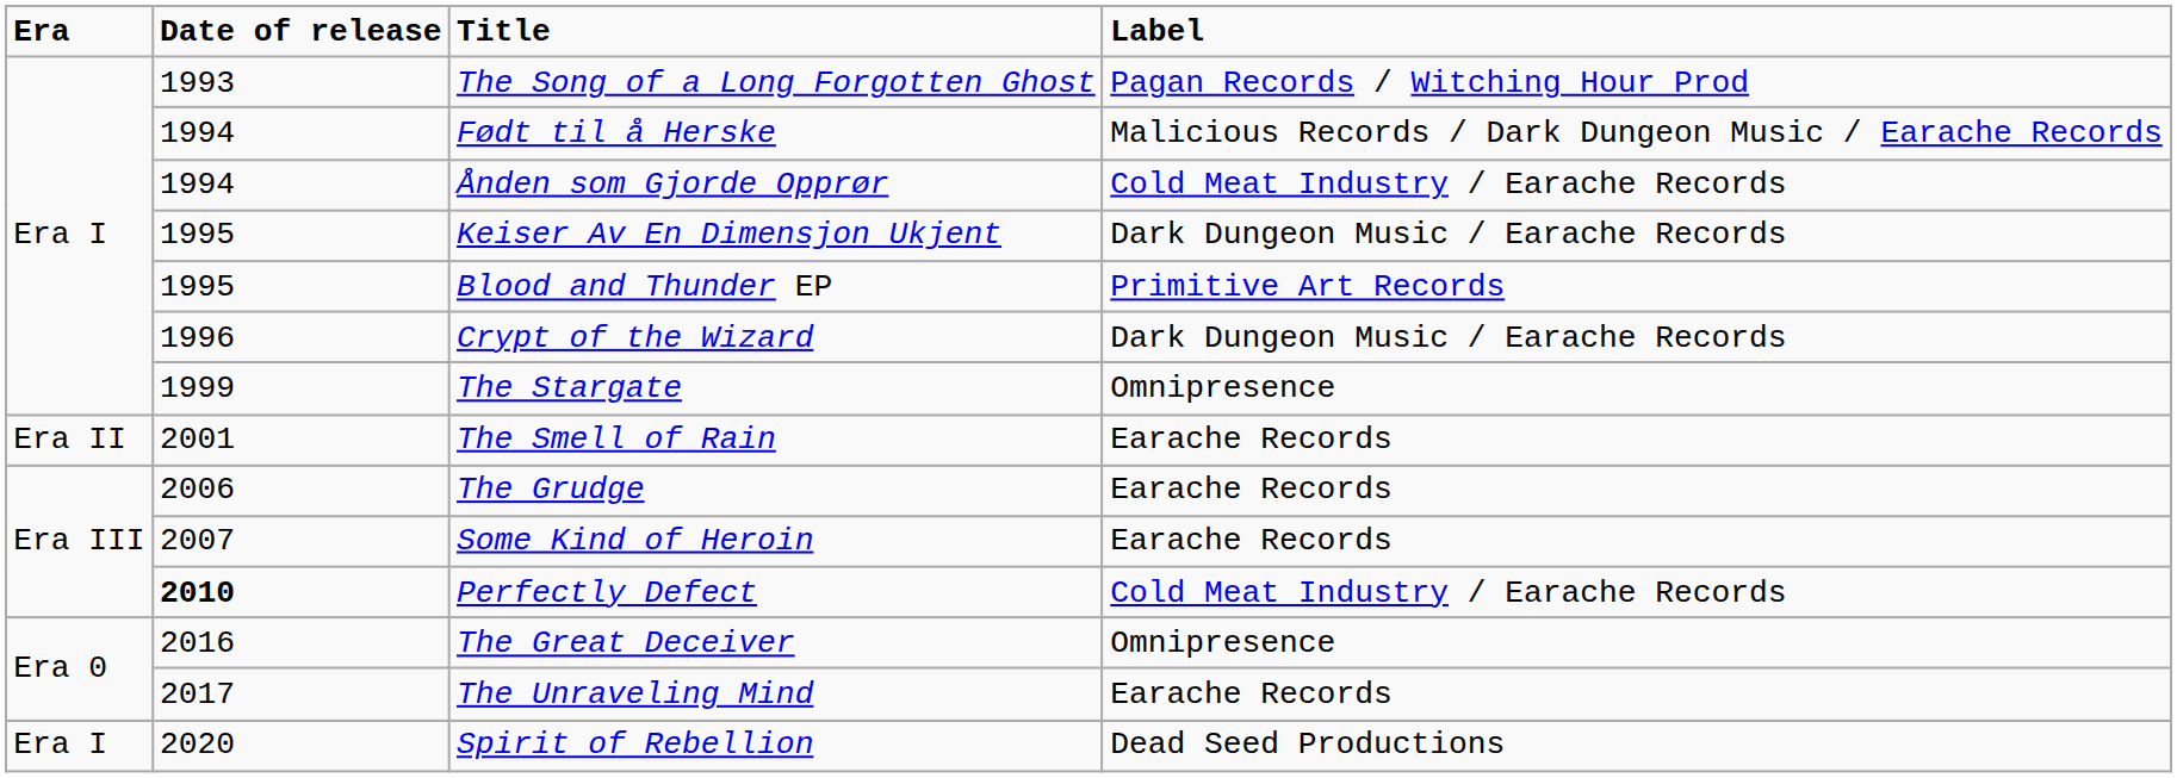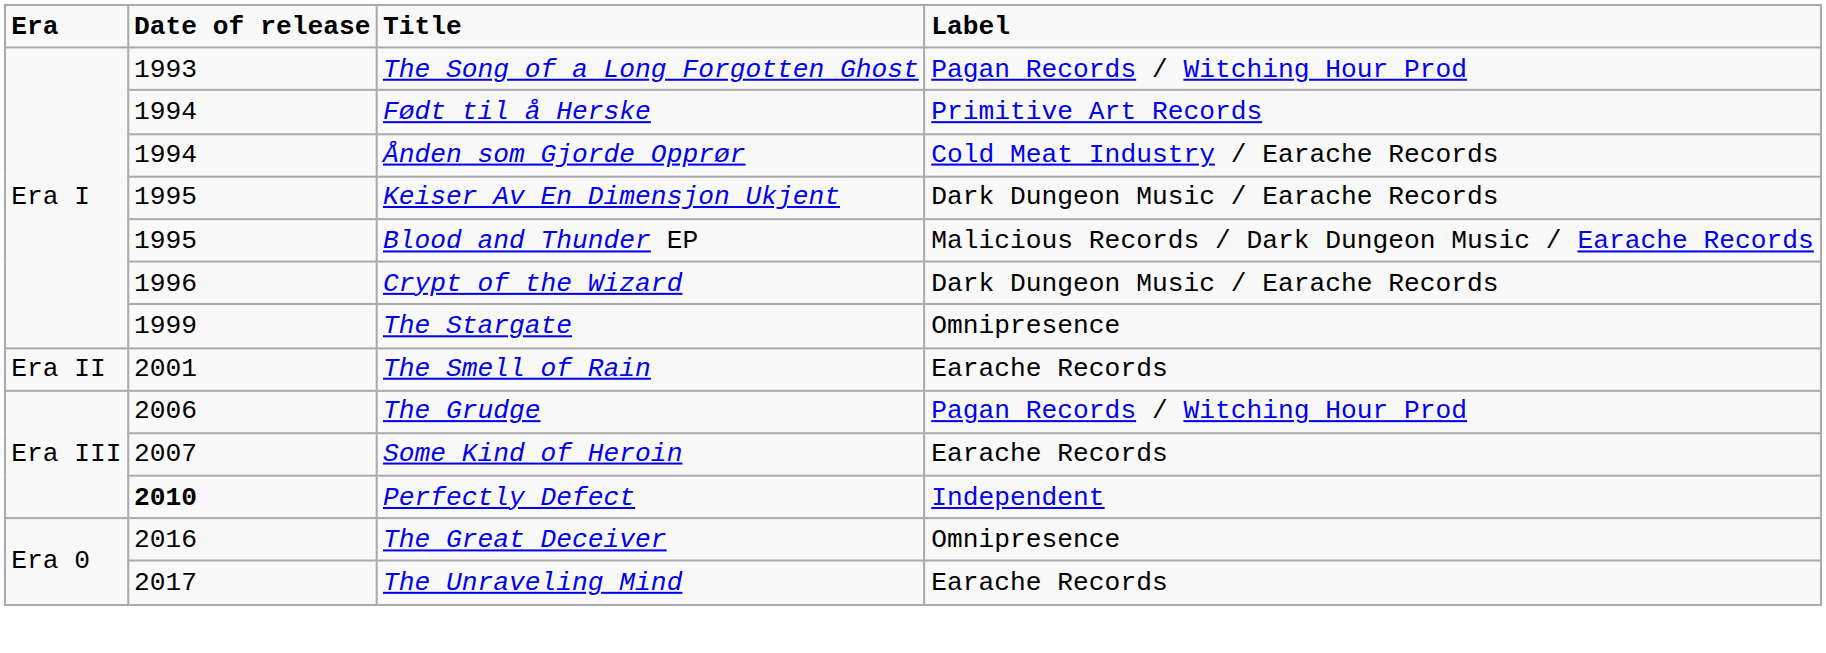Født til å Herske | Label: Malicious Records / Dark Dungeon Music / Earache Records -> Primitive Art Records
Blood and Thunder EP | Label: Primitive Art Records -> Malicious Records / Dark Dungeon Music / Earache Records
The Grudge | Label: Earache Records -> Pagan Records / Witching Hour Prod
Perfectly Defect | Label: Cold Meat Industry / Earache Records -> Independent
- row: Era I | 2020 | Spirit of Rebellion | Dead Seed Productions
